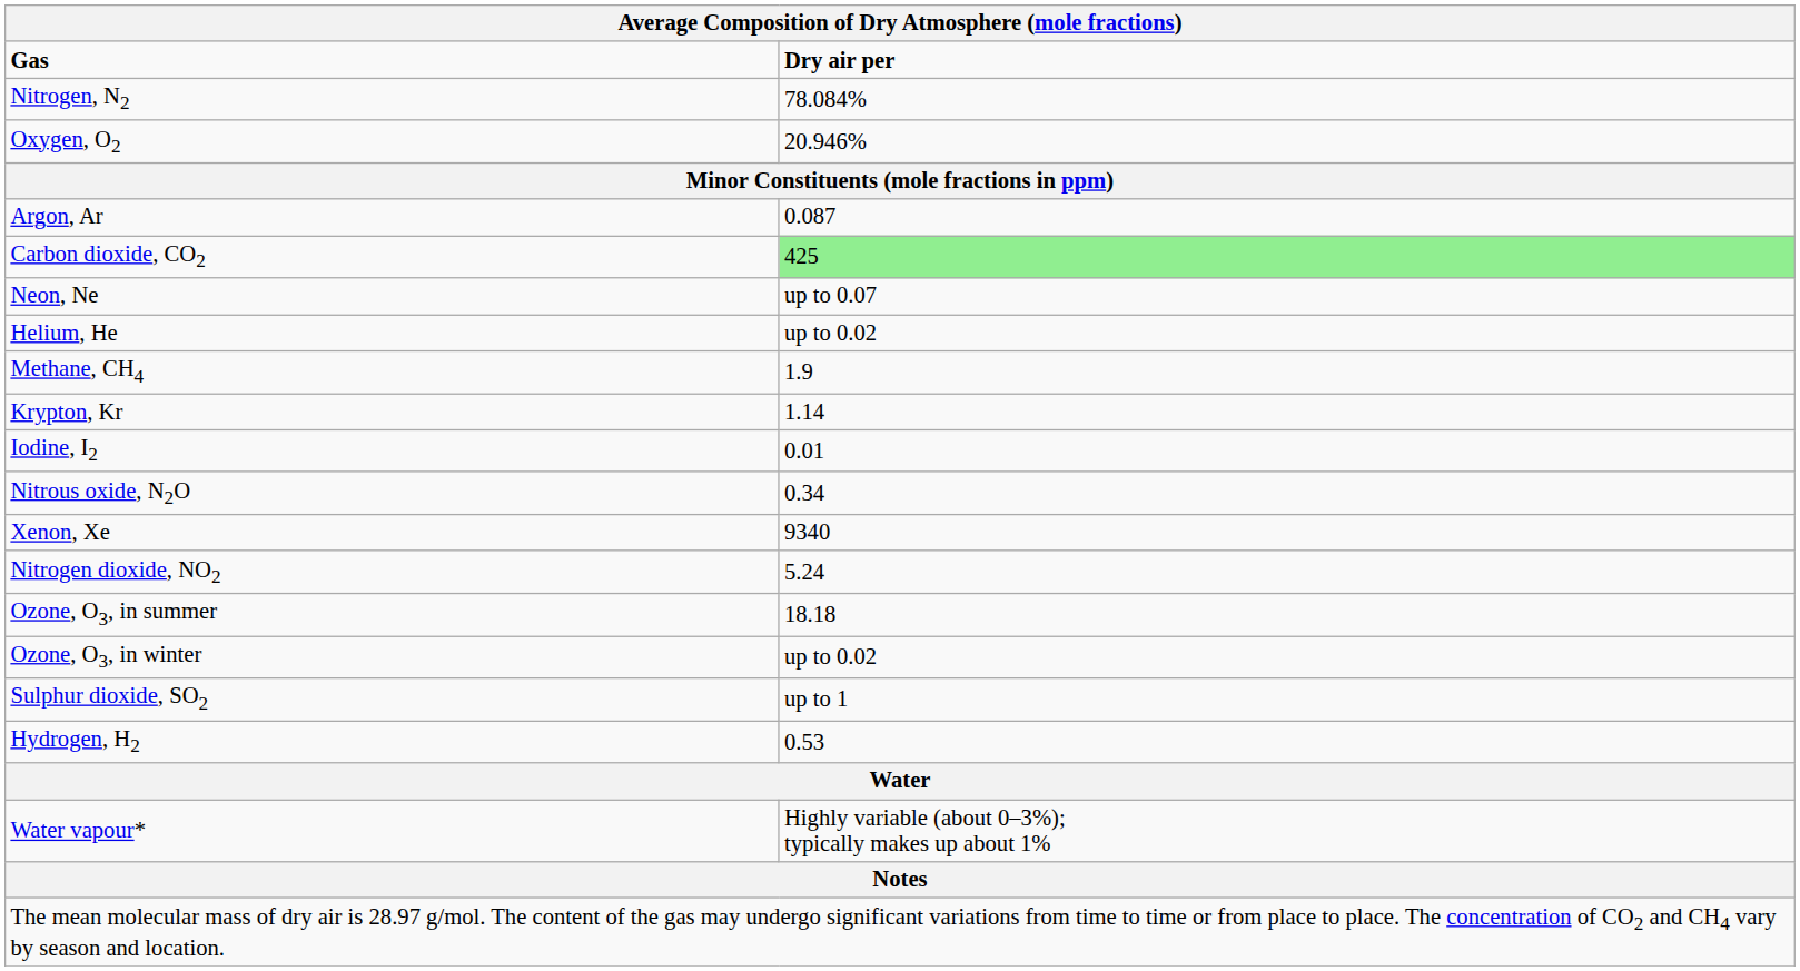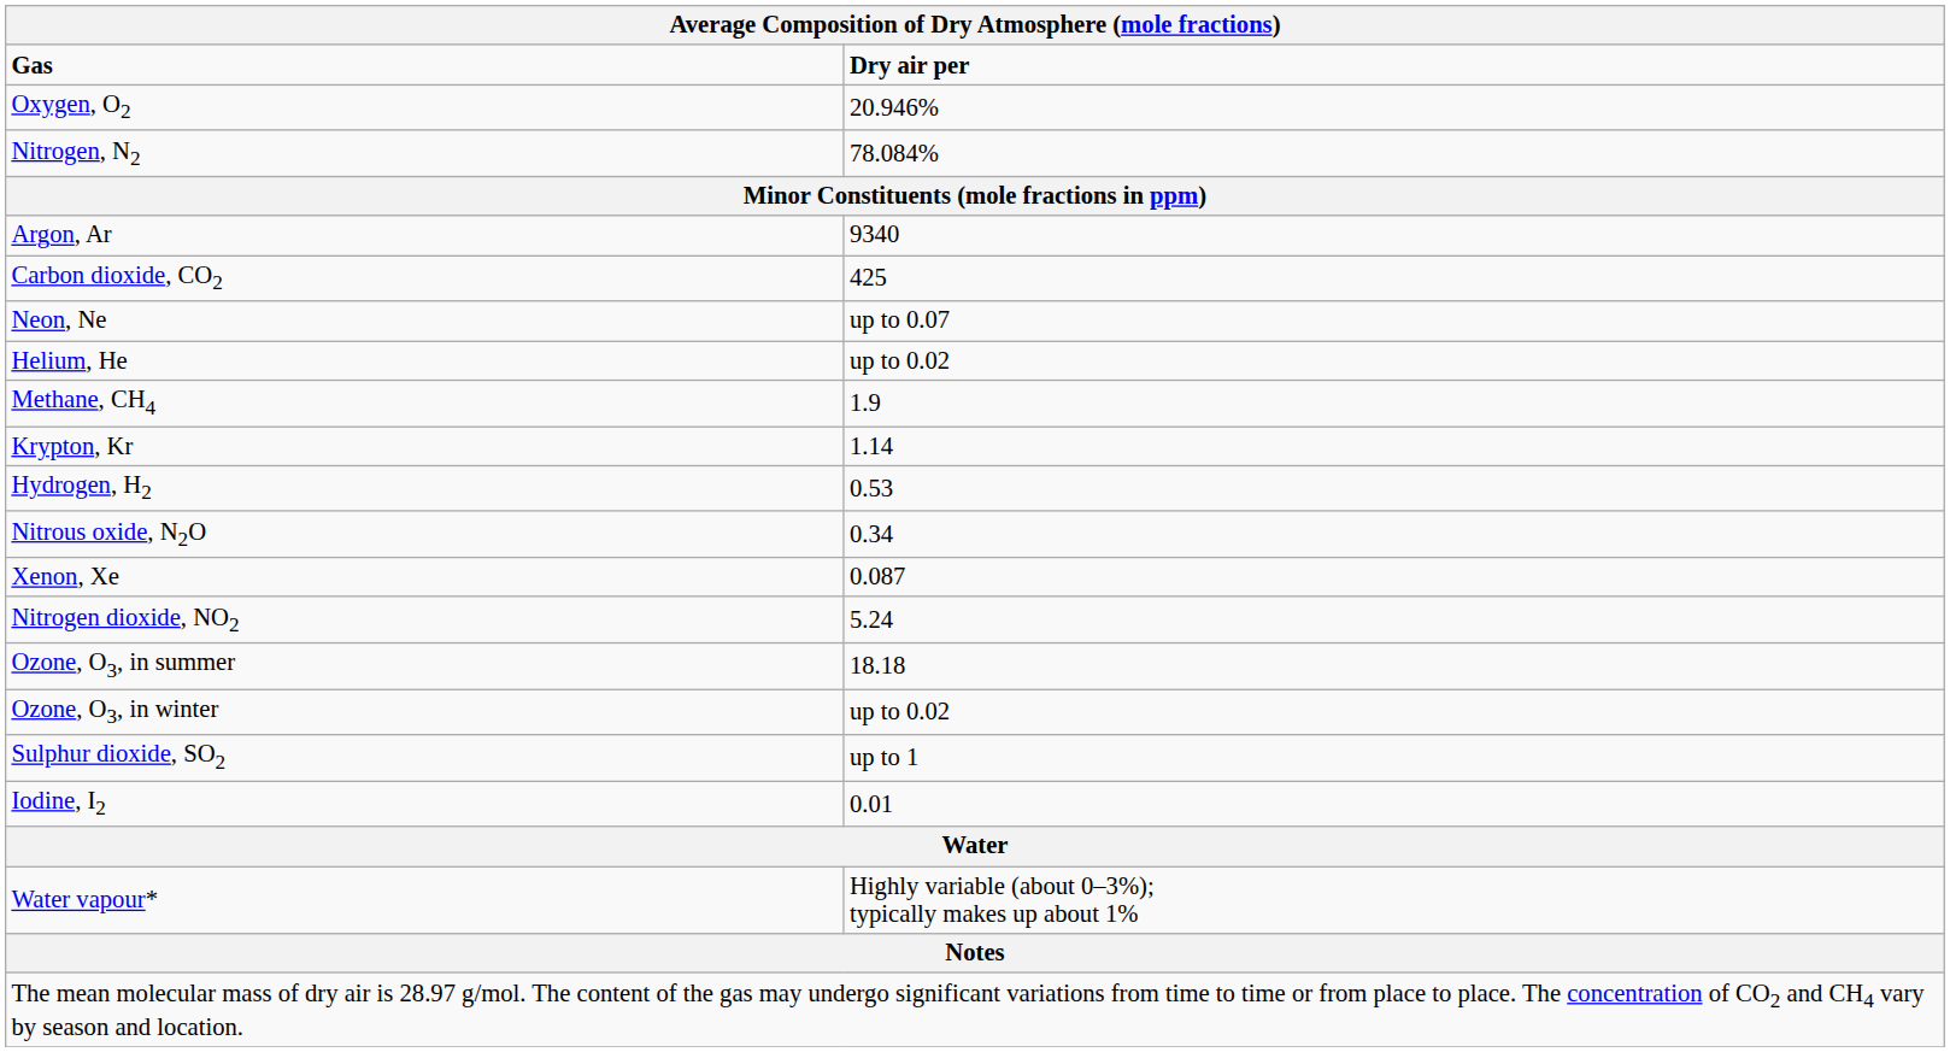rows swapped: Nitrogen, N2 <-> Oxygen, O2
Argon, Ar | Dry air per: 0.087 -> 9340
Carbon dioxide, CO2 | Dry air per: lightgreen background -> no background
rows swapped: Hydrogen, H2 <-> Iodine, I2
Xenon, Xe | Dry air per: 9340 -> 0.087
